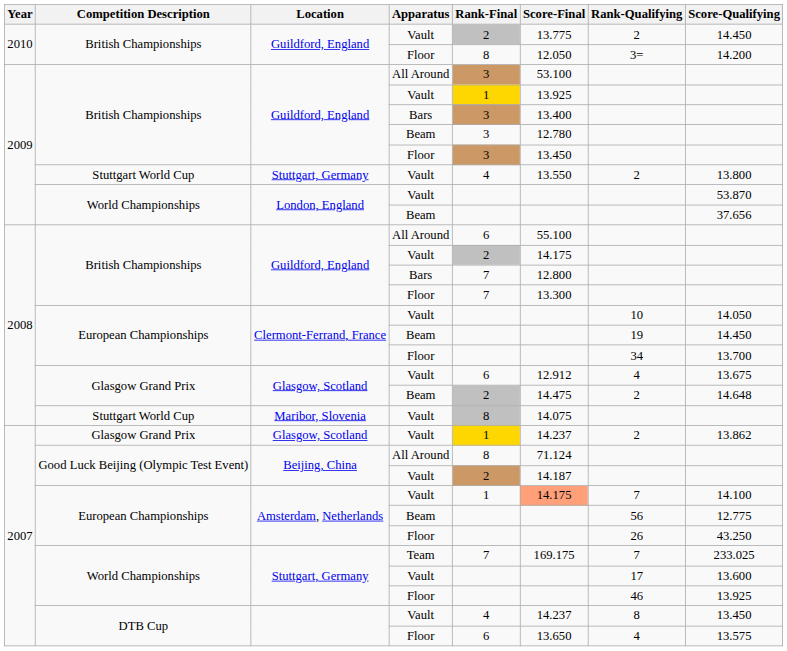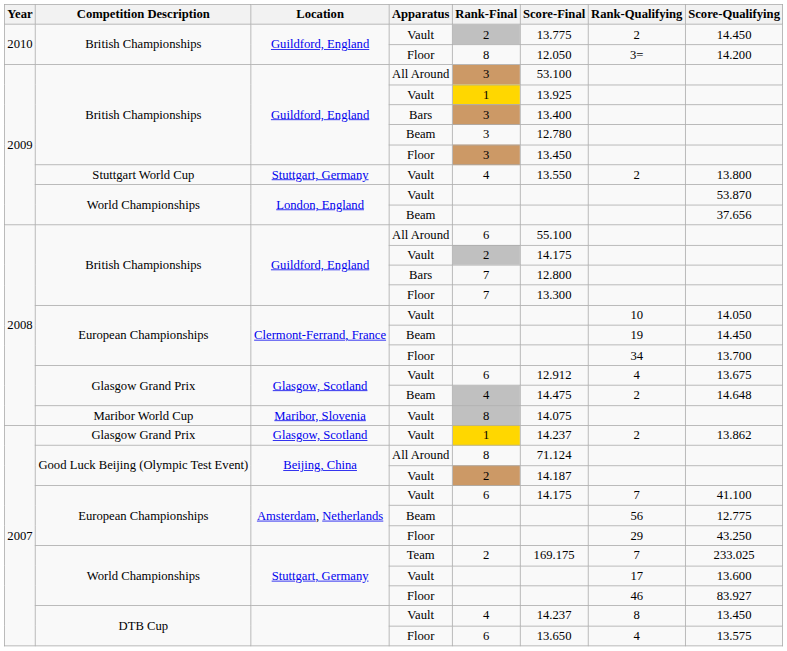Glasgow, Scotland / Beam | Rank-Final: 2 -> 4
Maribor, Slovenia | Competition Description: Stuttgart World Cup -> Maribor World Cup
Amsterdam, Netherlands / Vault | Rank-Final: 1 -> 6
Amsterdam, Netherlands / Vault | Score-Final: lightsalmon background -> no background
Amsterdam, Netherlands / Vault | Score-Qualifying: 14.100 -> 41.100
Amsterdam, Netherlands / Floor | Rank-Qualifying: 26 -> 29
Stuttgart, Germany / Team | Rank-Final: 7 -> 2
Stuttgart, Germany / Floor | Score-Qualifying: 13.925 -> 83.927
